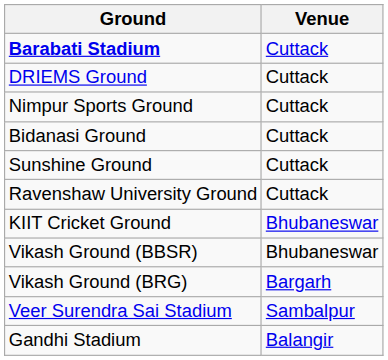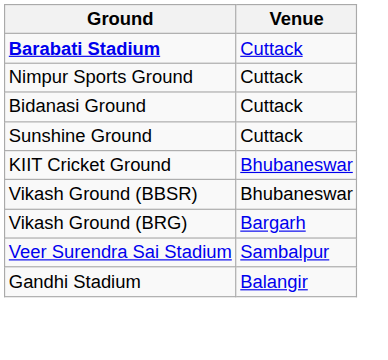- row: DRIEMS Ground | Cuttack
- row: Ravenshaw University Ground | Cuttack
